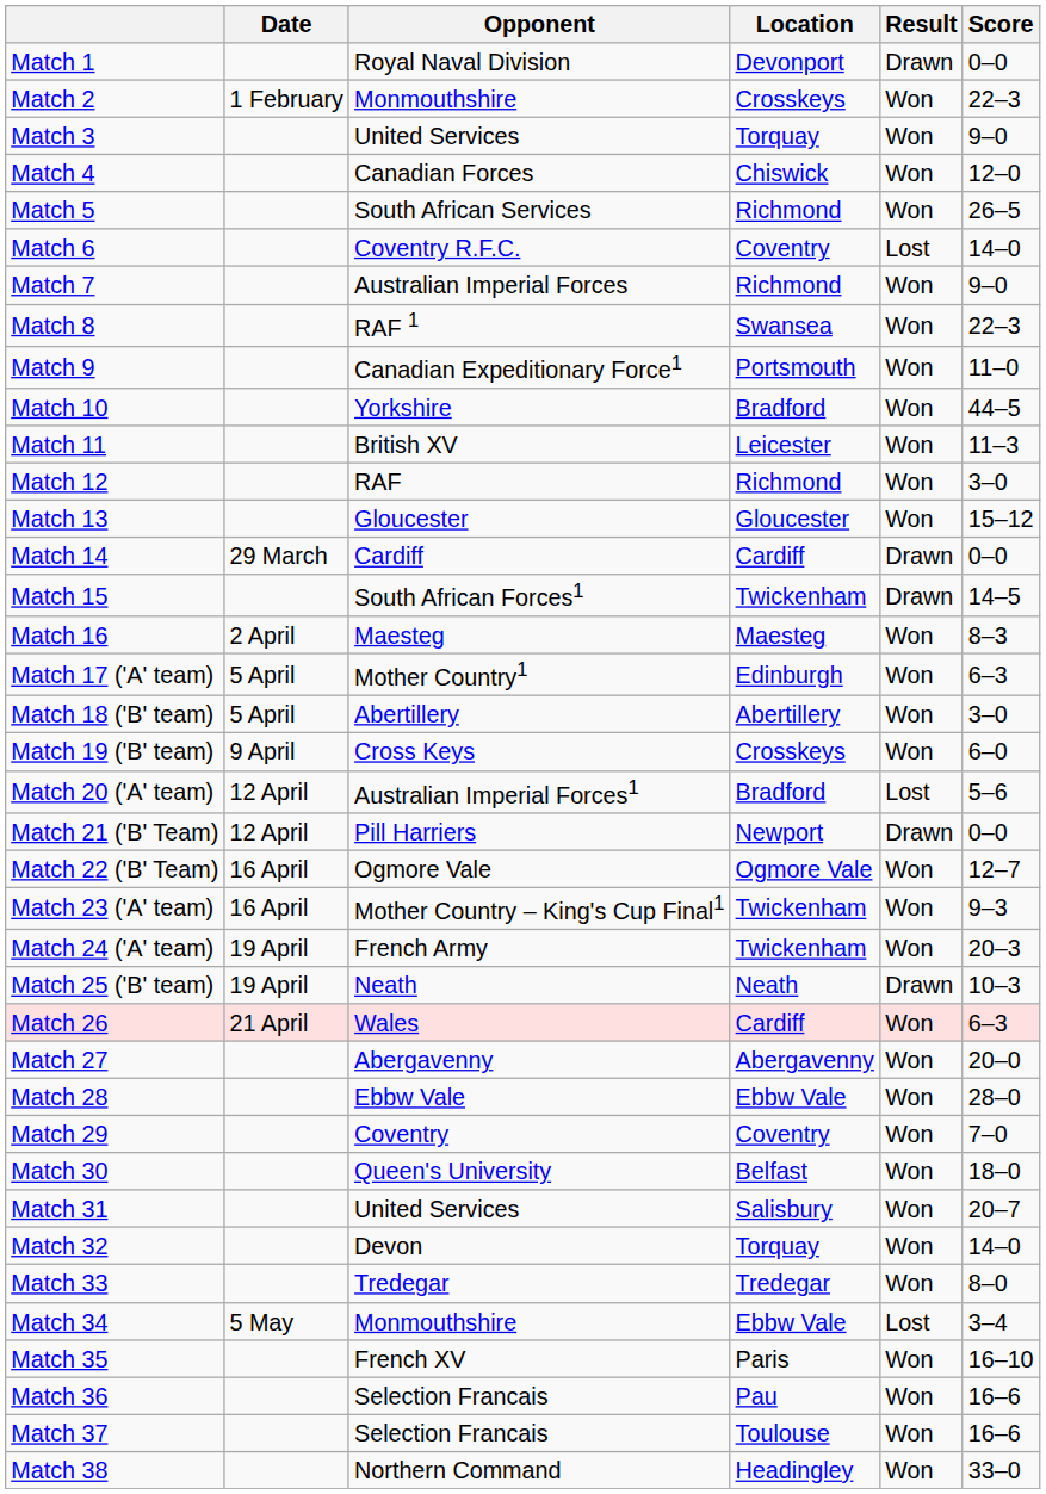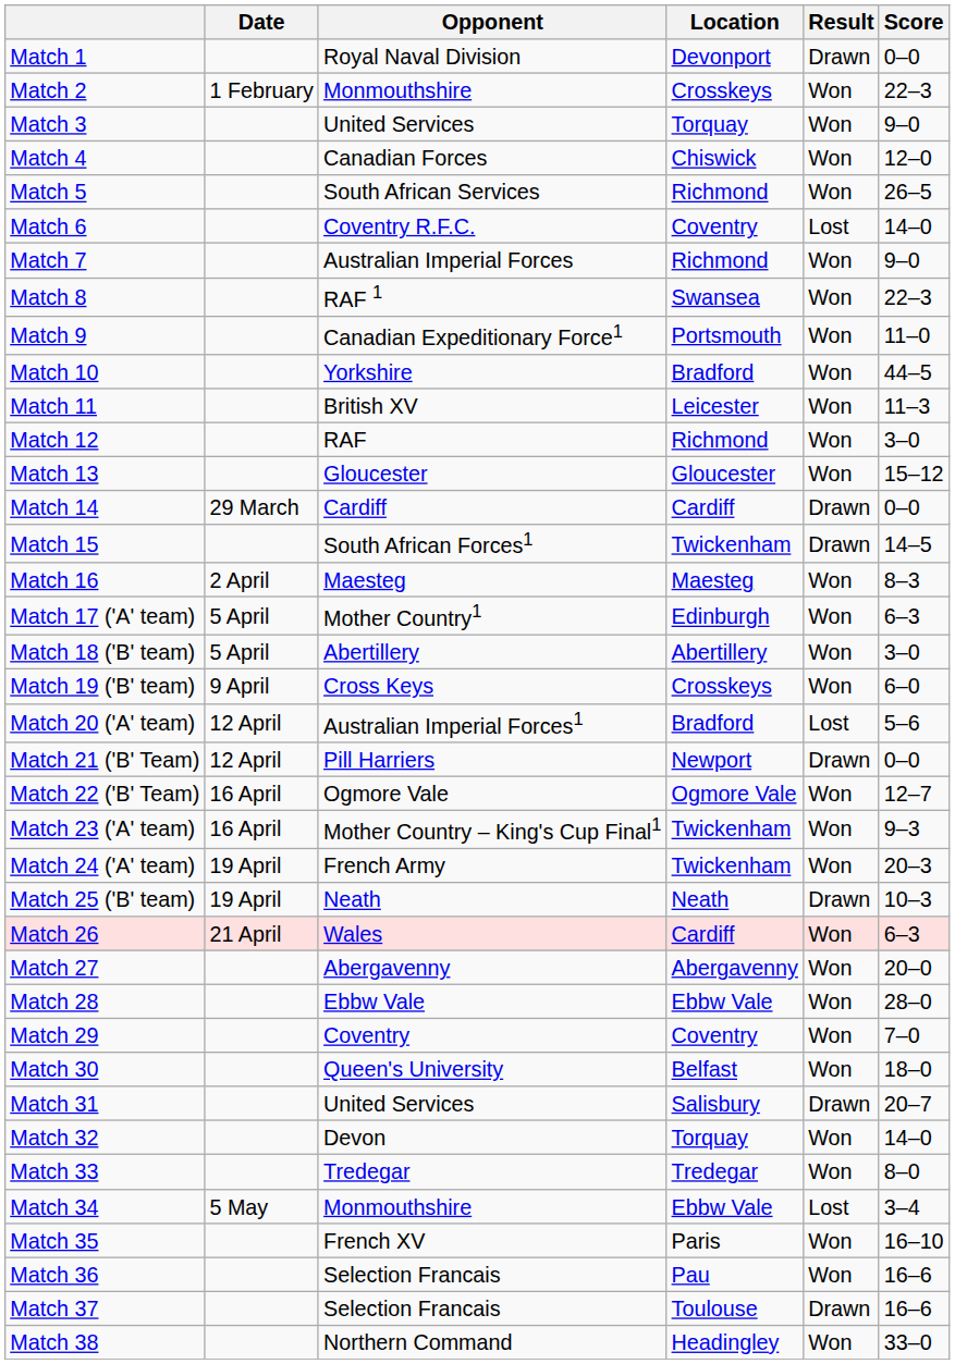Match 31 | Result: Won -> Drawn
Match 37 | Result: Won -> Drawn
